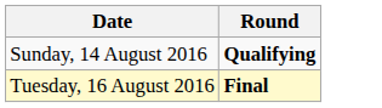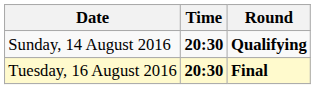+ column: Time | 20:30 | 20:30
